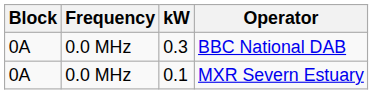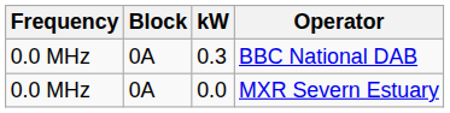columns swapped: Frequency <-> Block
MXR Severn Estuary | kW: 0.1 -> 0.0
